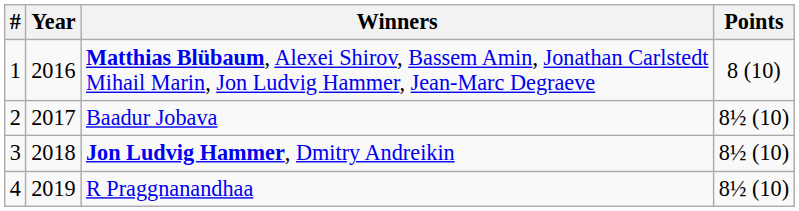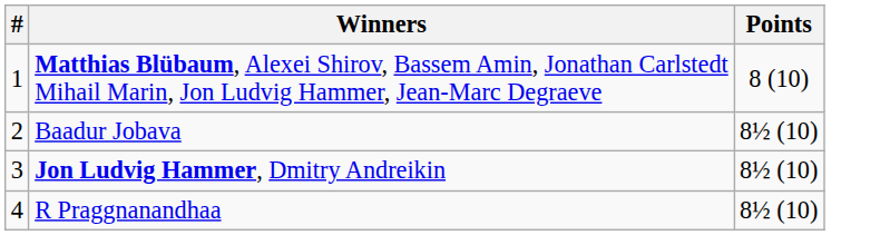- column: Year | 2016 | 2017 | 2018 | 2019
